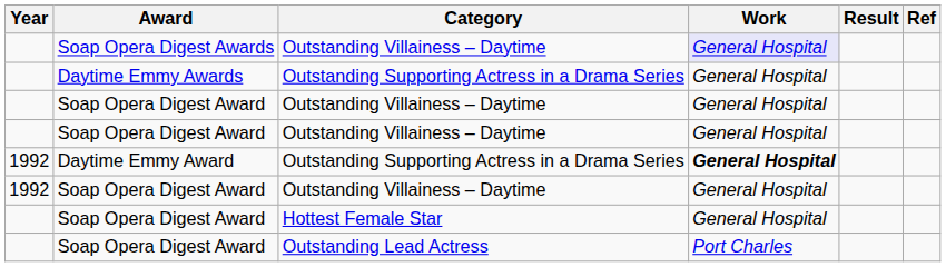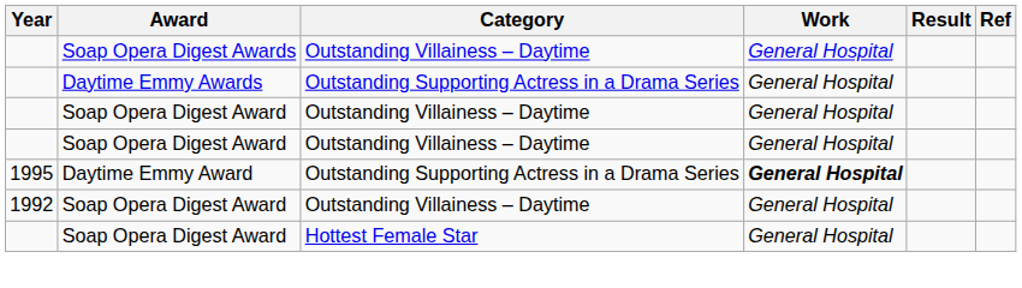Soap Opera Digest Awards | Work: lavender background -> no background
Daytime Emmy Award | Year: 1992 -> 1995
- row: Soap Opera Digest Award | Outstanding Lead Actress | Port Charles
